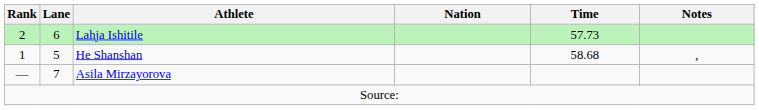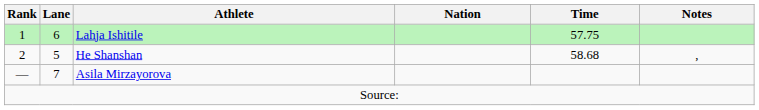Lahja Ishitile | Rank: 2 -> 1
Lahja Ishitile | Time: 57.73 -> 57.75
He Shanshan | Rank: 1 -> 2
